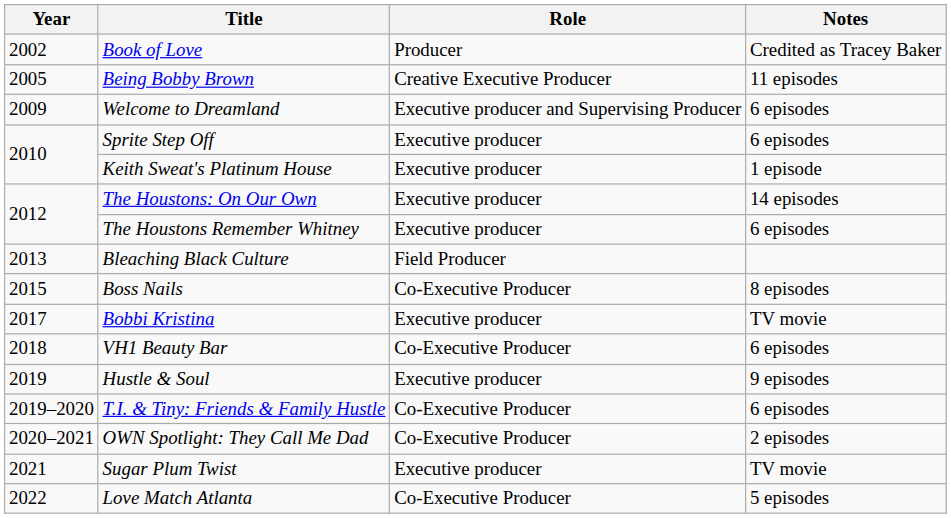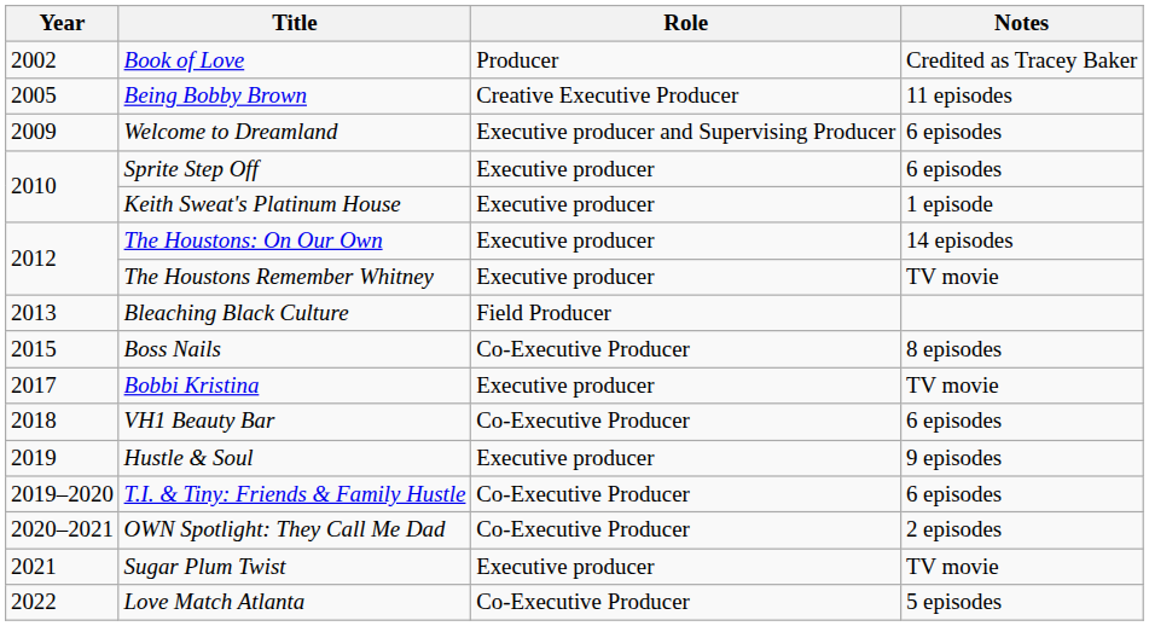The Houstons Remember Whitney | Notes: 6 episodes -> TV movie
